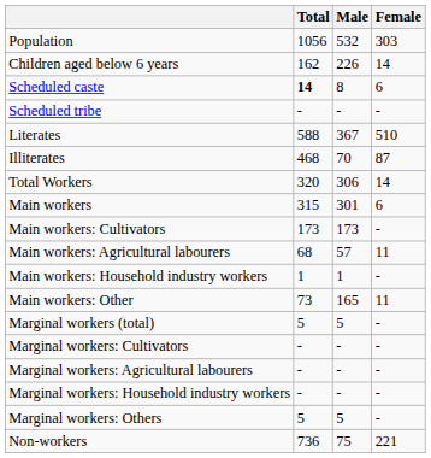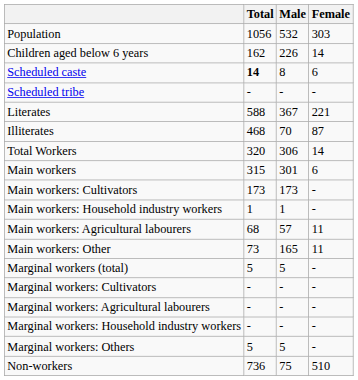Literates | Female: 510 -> 221
rows swapped: Main workers: Agricultural labourers <-> Main workers: Household industry workers
Non-workers | Female: 221 -> 510
